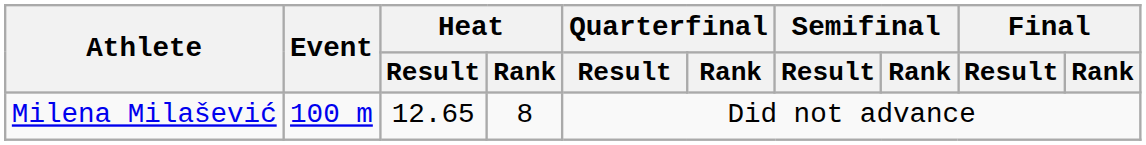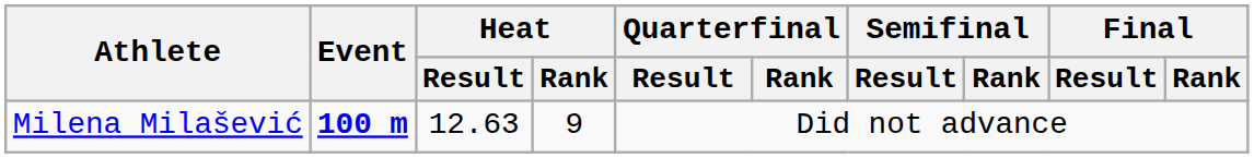Milena Milašević | Event: normal -> bold
Milena Milašević | Heat / Result: 12.65 -> 12.63
Milena Milašević | Heat / Rank: 8 -> 9
